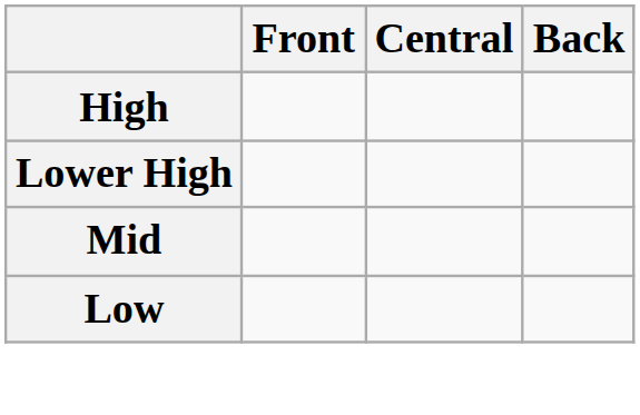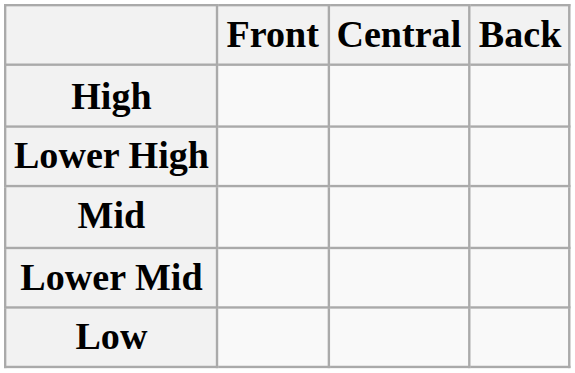+ row: Lower Mid
